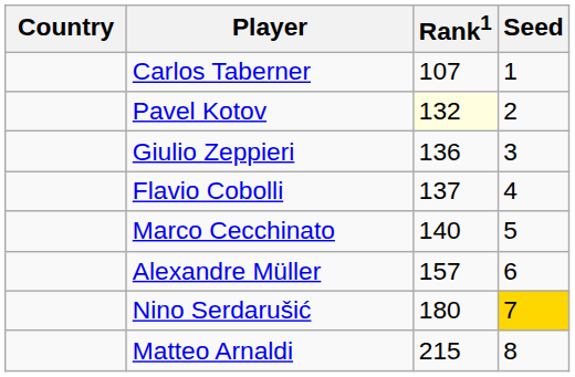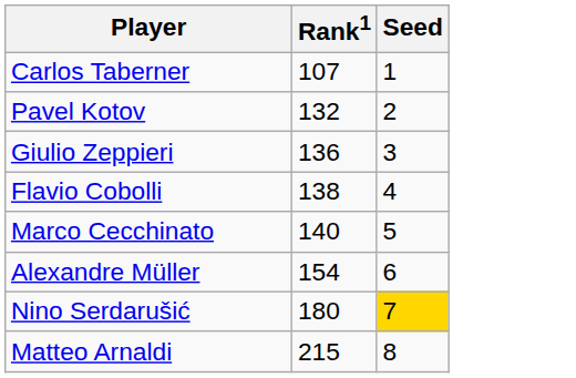- column: Country
Pavel Kotov | Rank1: lightyellow background -> no background
Flavio Cobolli | Rank1: 137 -> 138
Alexandre Müller | Rank1: 157 -> 154
